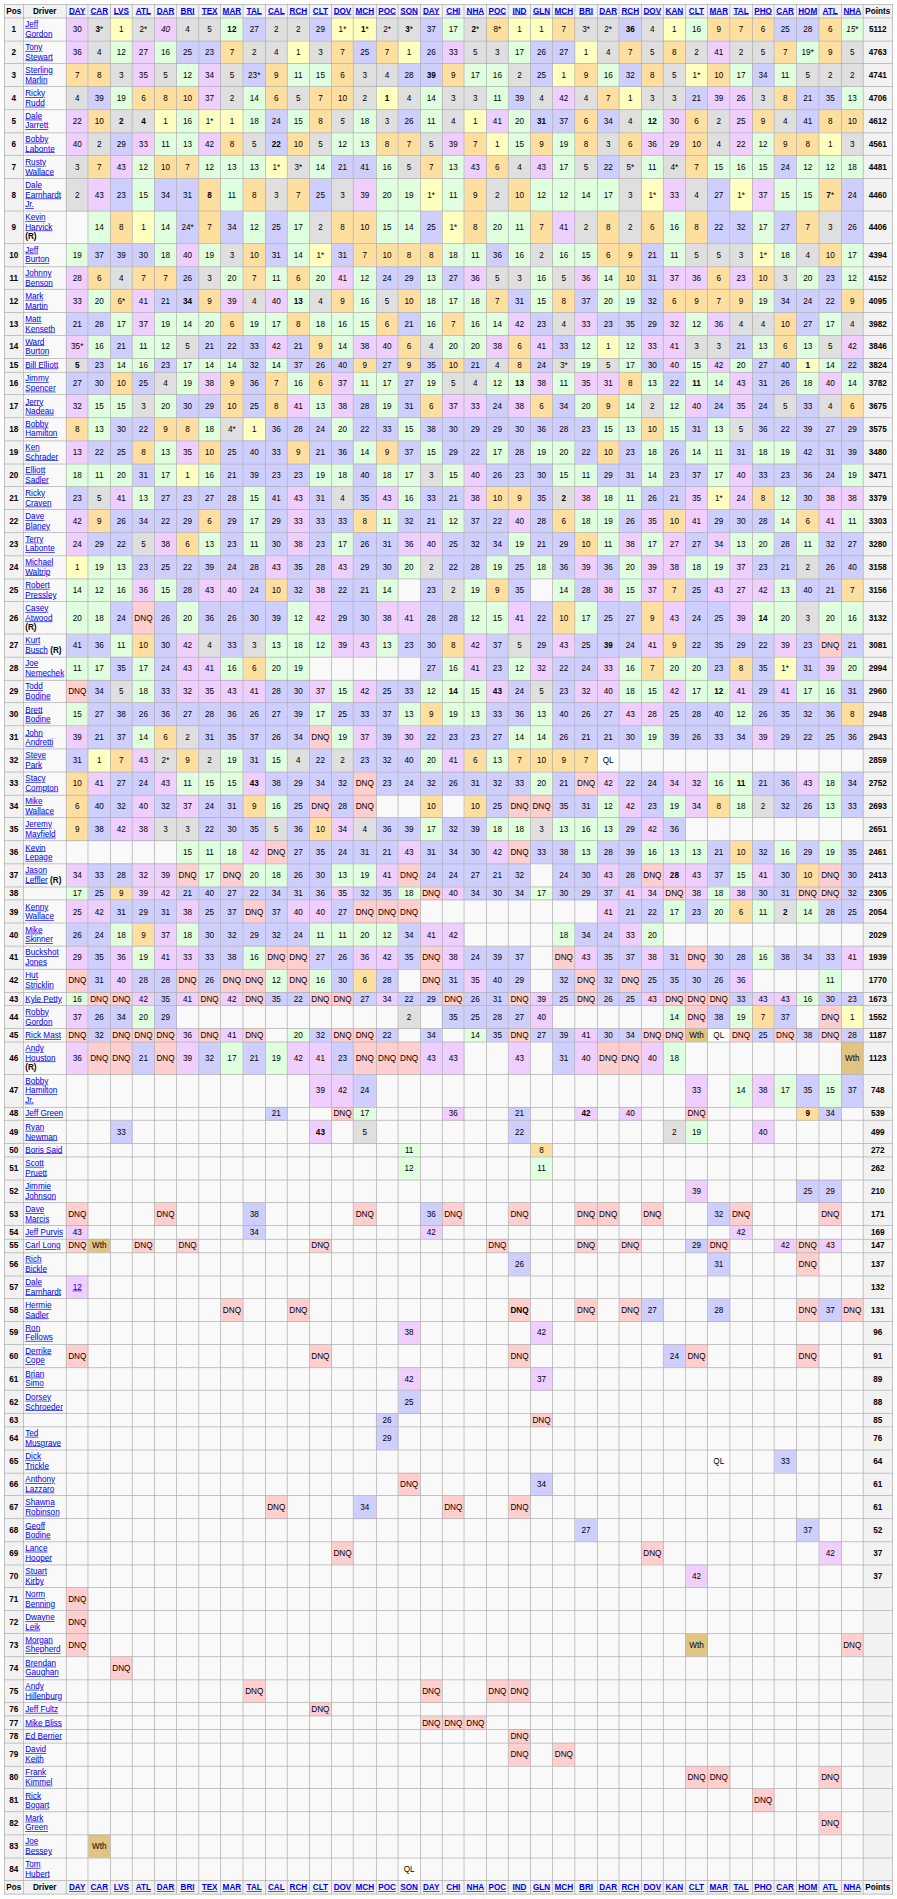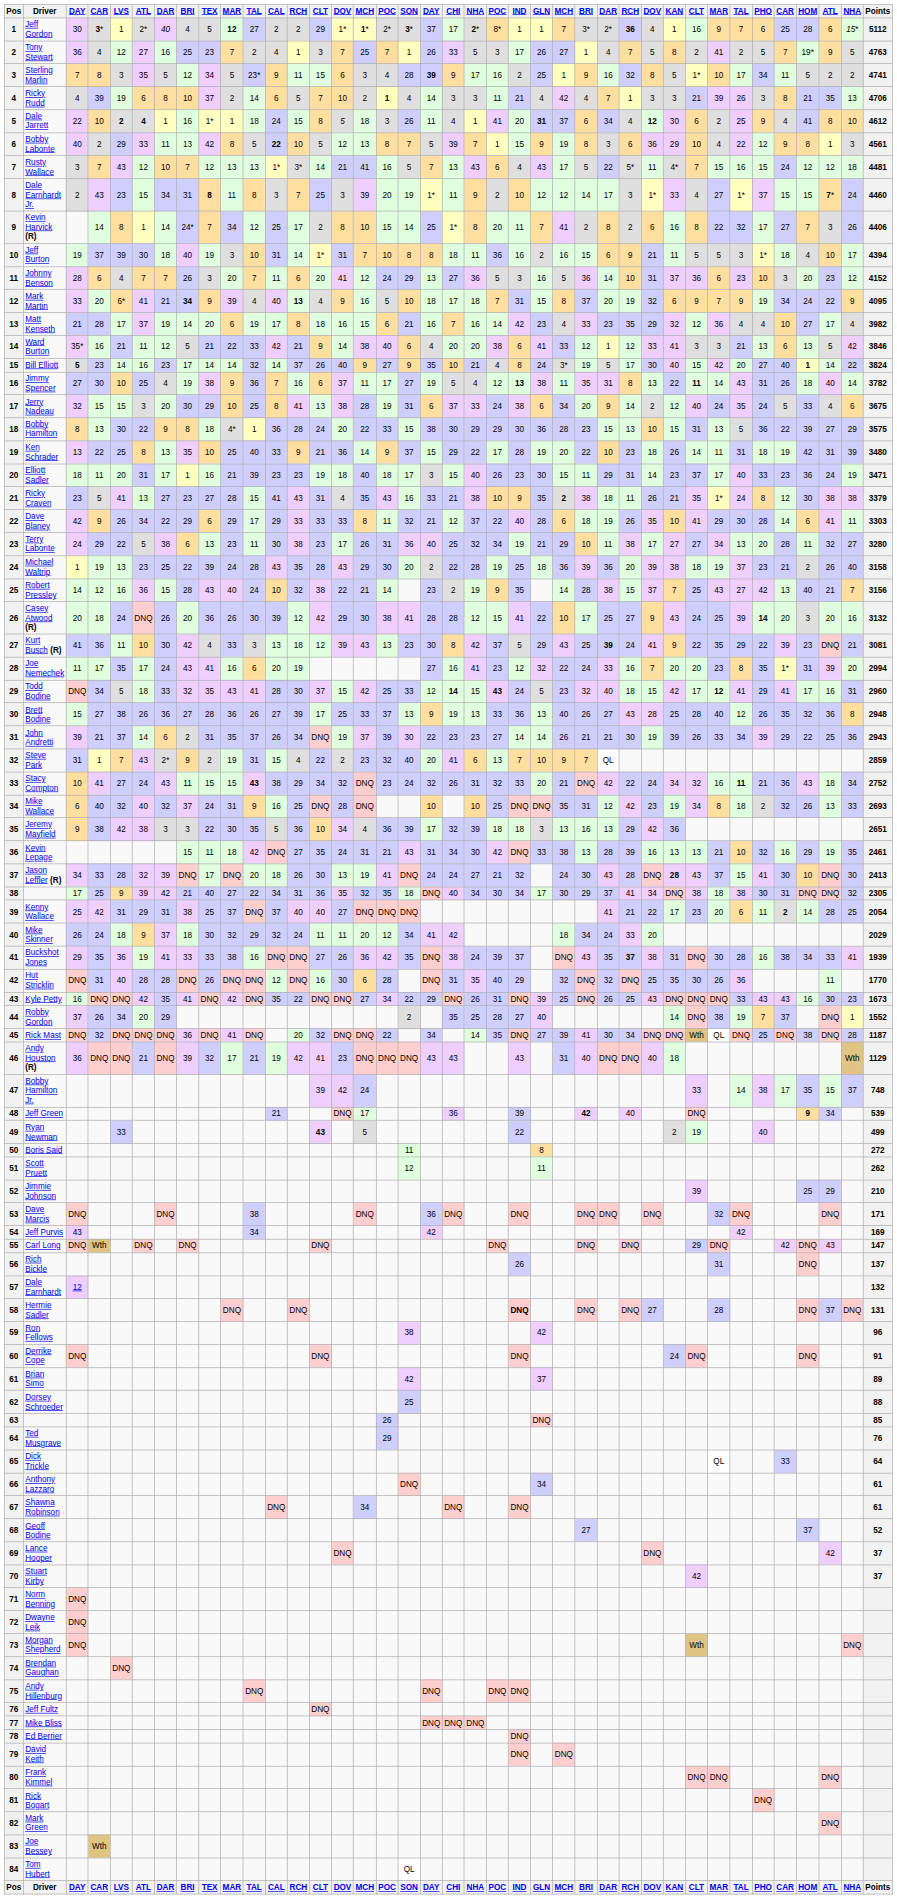Ricky Rudd | IND: 39 -> 21
Buckshot Jones | column 28: normal -> bold
Andy Houston (R) | Points: 1123 -> 1129
Jeff Green | IND: 21 -> 39
